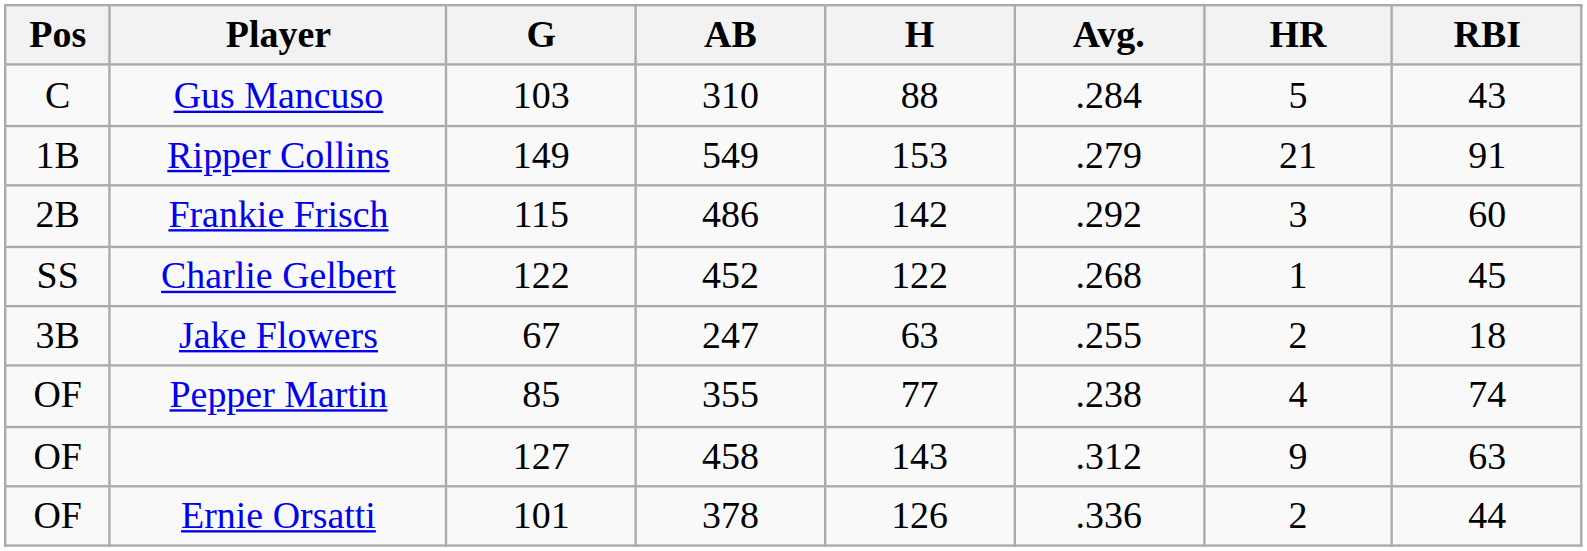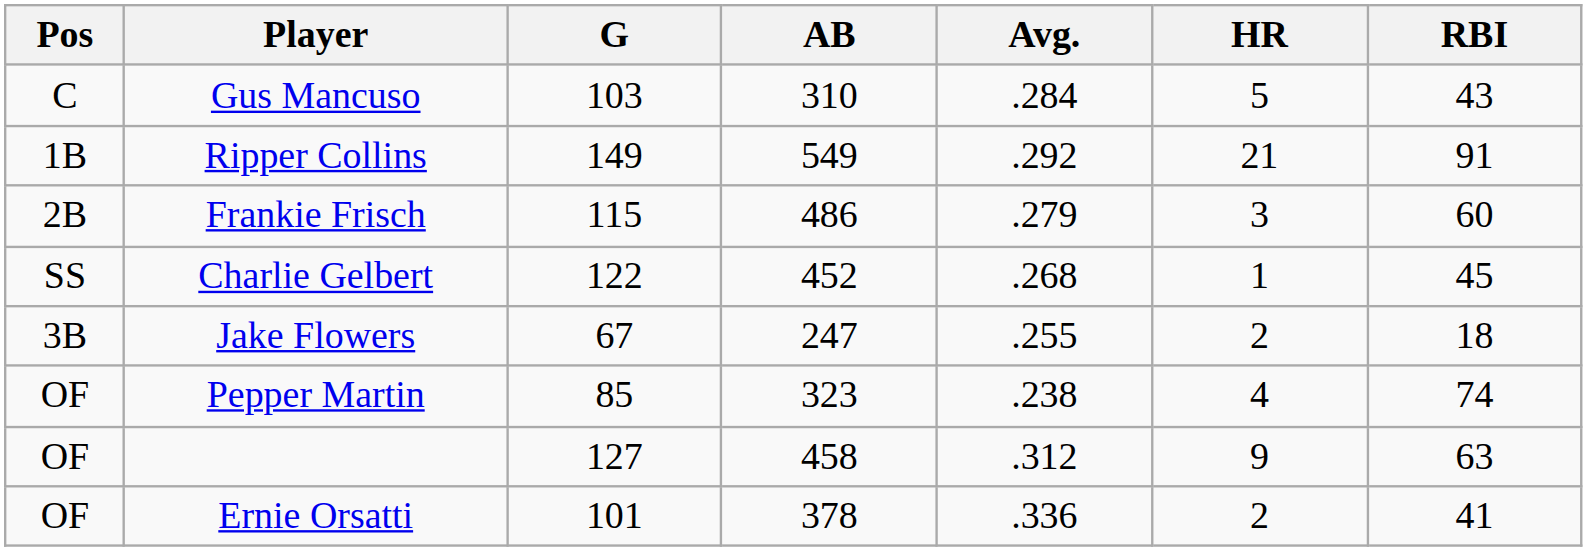- column: H | 88 | 153 | 142 | 122 | 63 | 77 | 143 | 126
Ripper Collins | Avg.: .279 -> .292
Frankie Frisch | Avg.: .292 -> .279
Pepper Martin | AB: 355 -> 323
Ernie Orsatti | RBI: 44 -> 41
